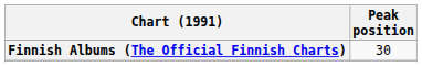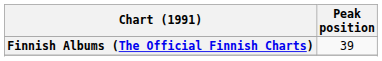Finnish Albums (The Official Finnish Charts) | Peak position: 30 -> 39
